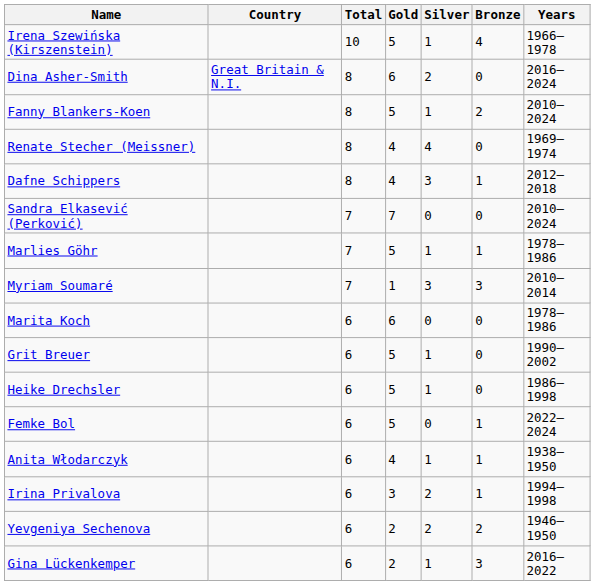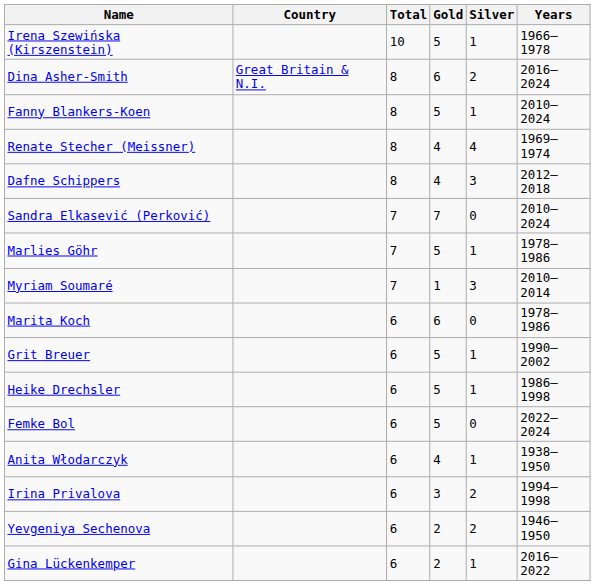- column: Bronze | 4 | 0 | 2 | 0 | 1 | 0 | 1 | 3 | 0 | 0 | 0 | 1 | 1 | 1 | 2 | 3
